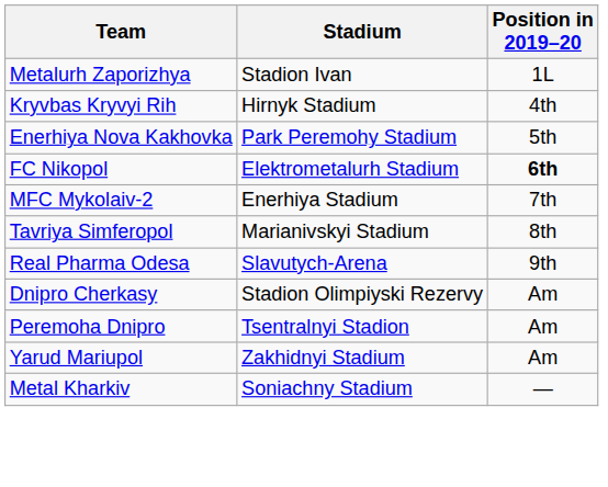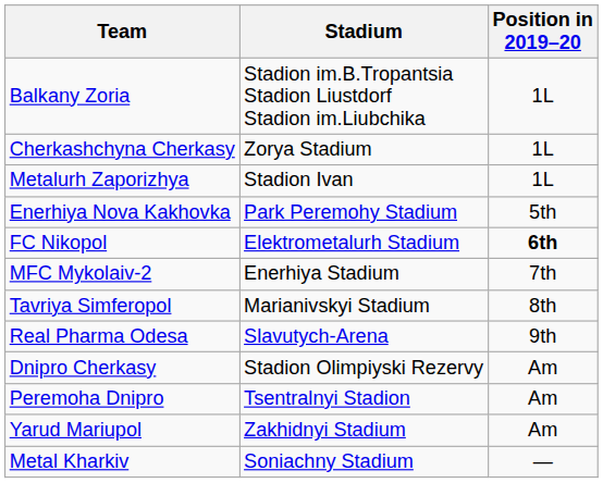+ row: Balkany Zoria | Stadion im.B.Tropantsia Stadion Liustdorf Stadion im.Liubchika | 1L
+ row: Cherkashchyna Cherkasy | Zorya Stadium | 1L
- row: Kryvbas Kryvyi Rih | Hirnyk Stadium | 4th
